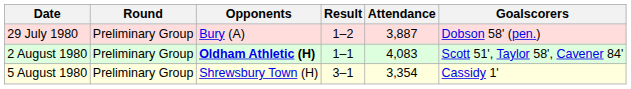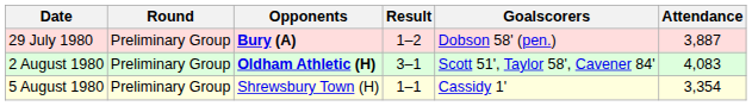columns swapped: Goalscorers <-> Attendance
29 July 1980 | Opponents: normal -> bold
2 August 1980 | Result: 1–1 -> 3–1
5 August 1980 | Result: 3–1 -> 1–1
